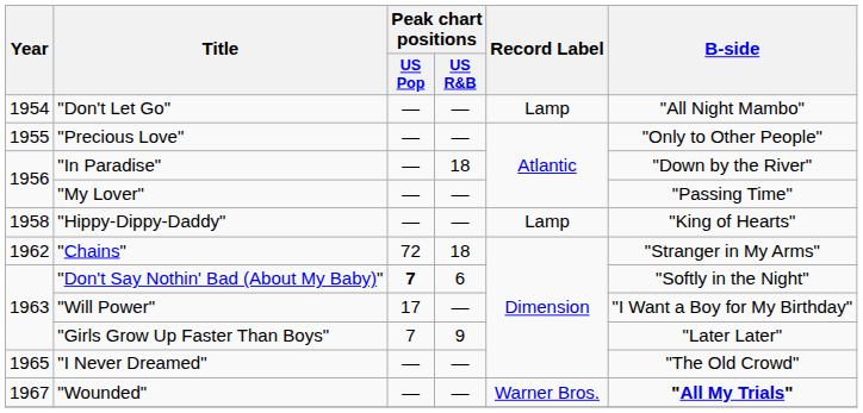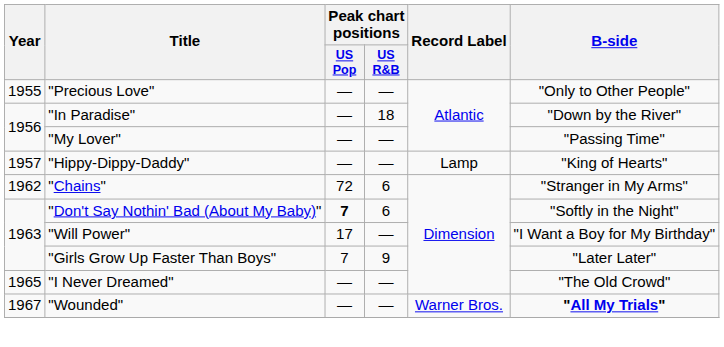- row: 1954 | "Don't Let Go" | — | — | Lamp | "All Night Mambo"
"Hippy-Dippy-Daddy" | Year: 1958 -> 1957
"Chains" | Peak chart positions / US R&B: 18 -> 6
